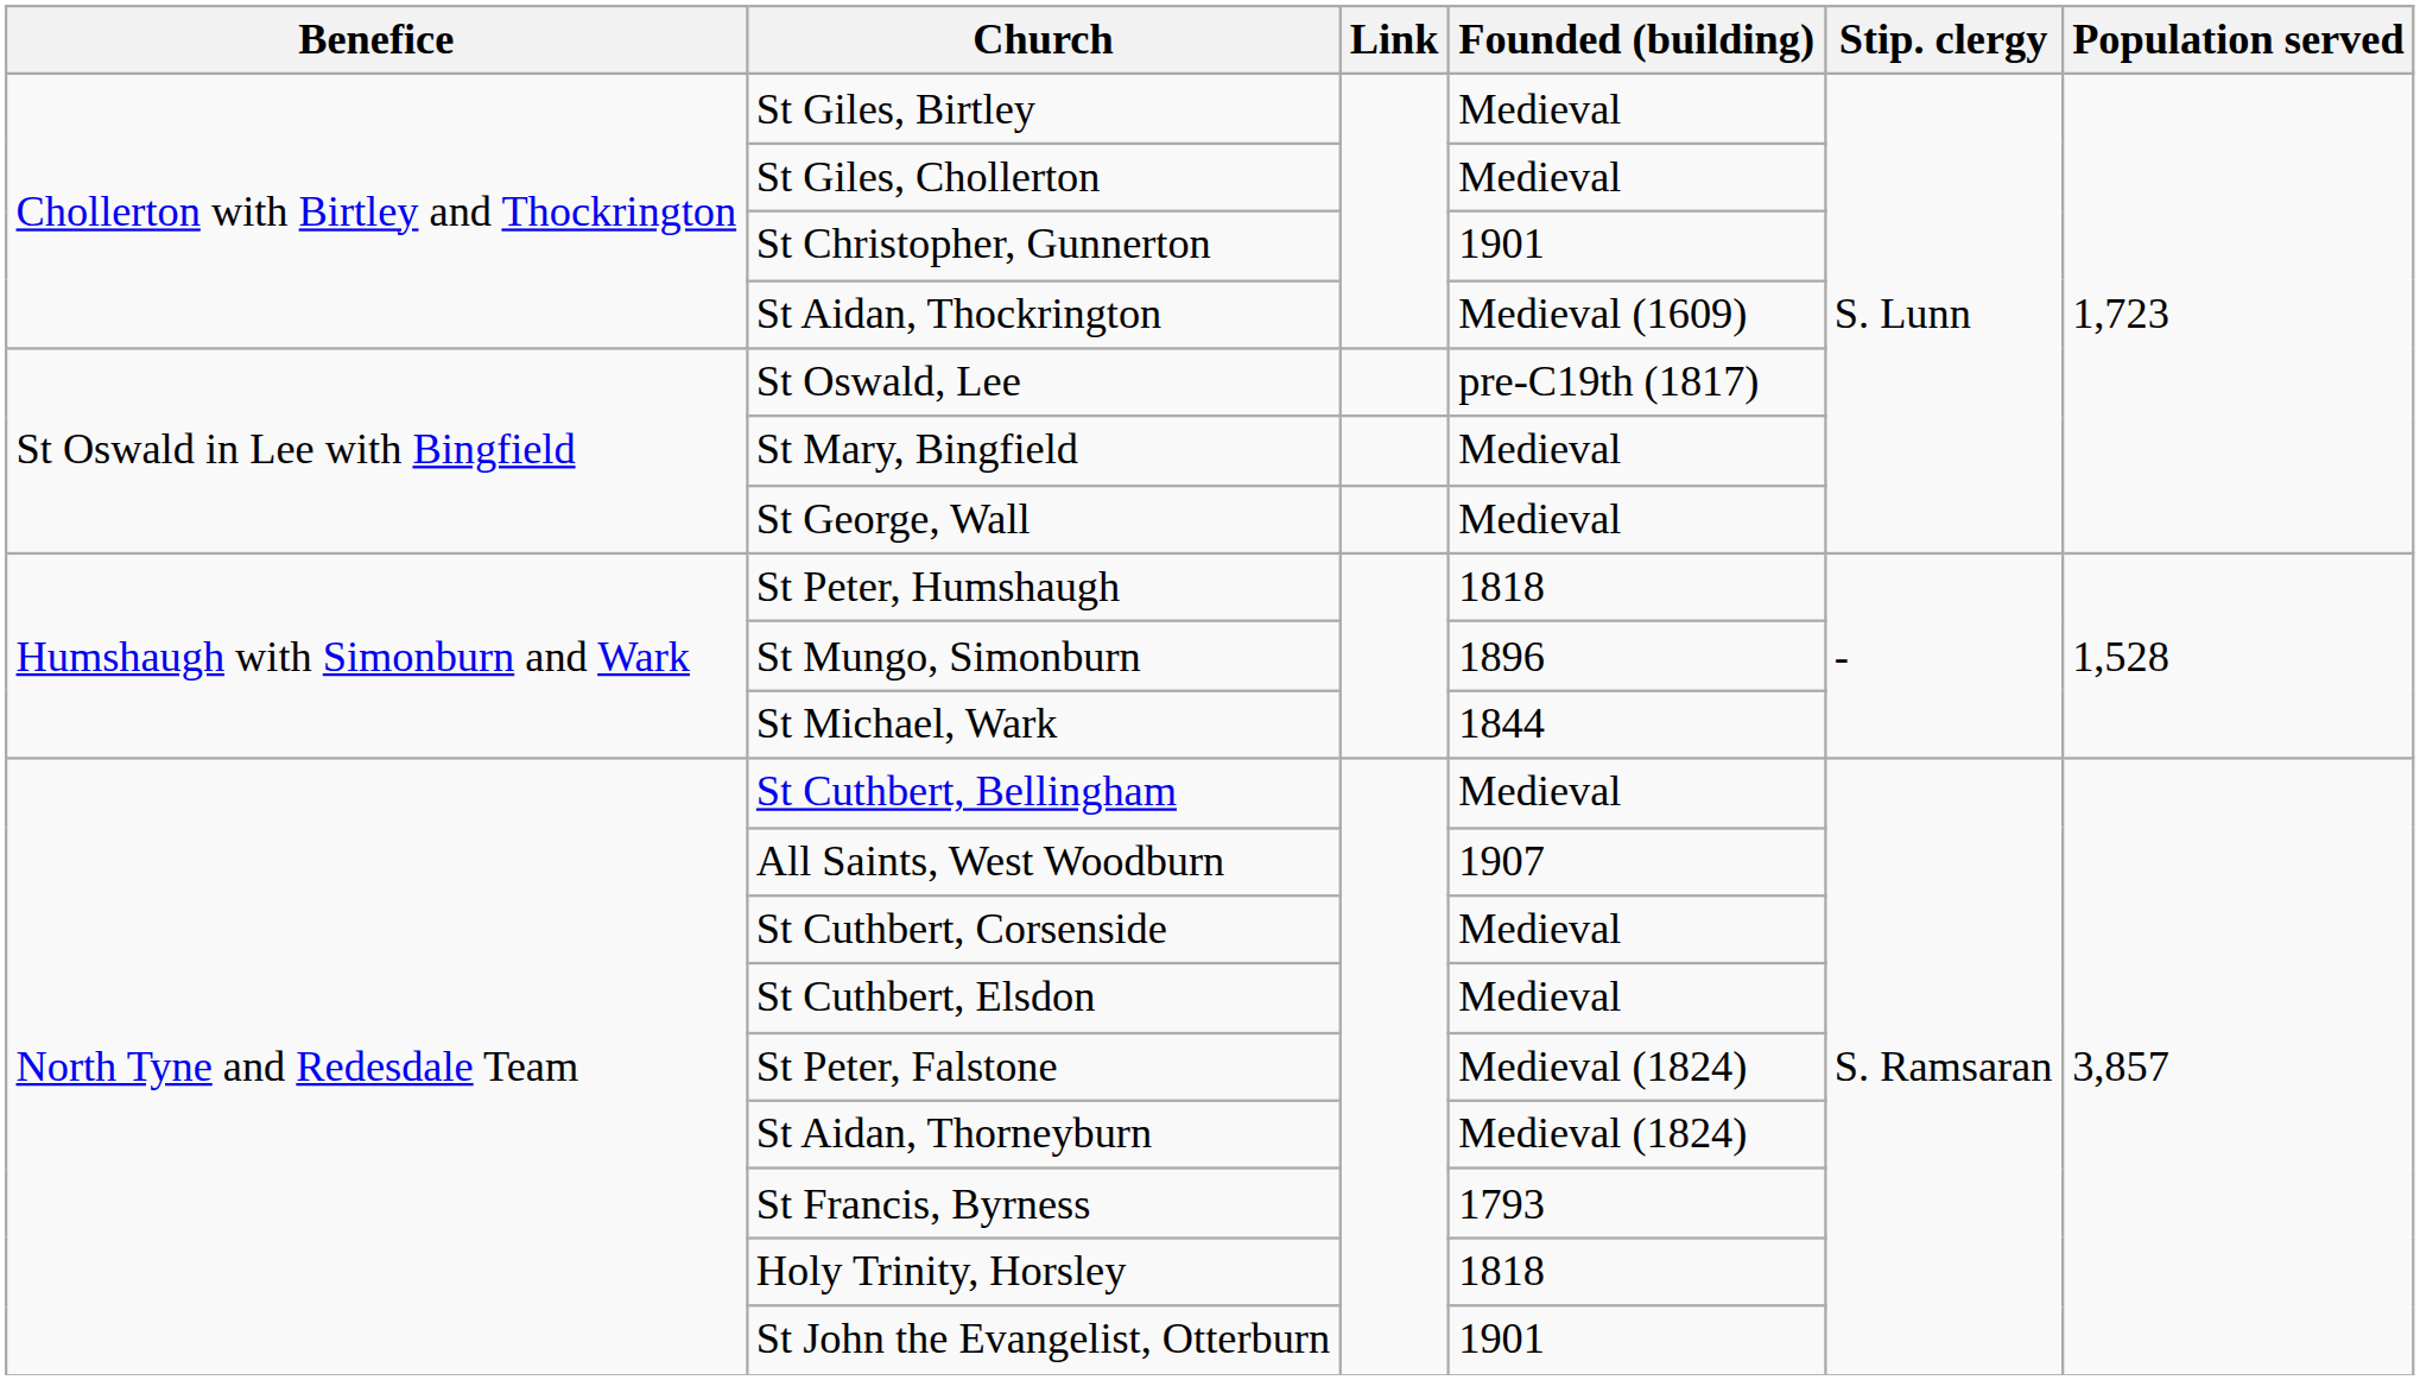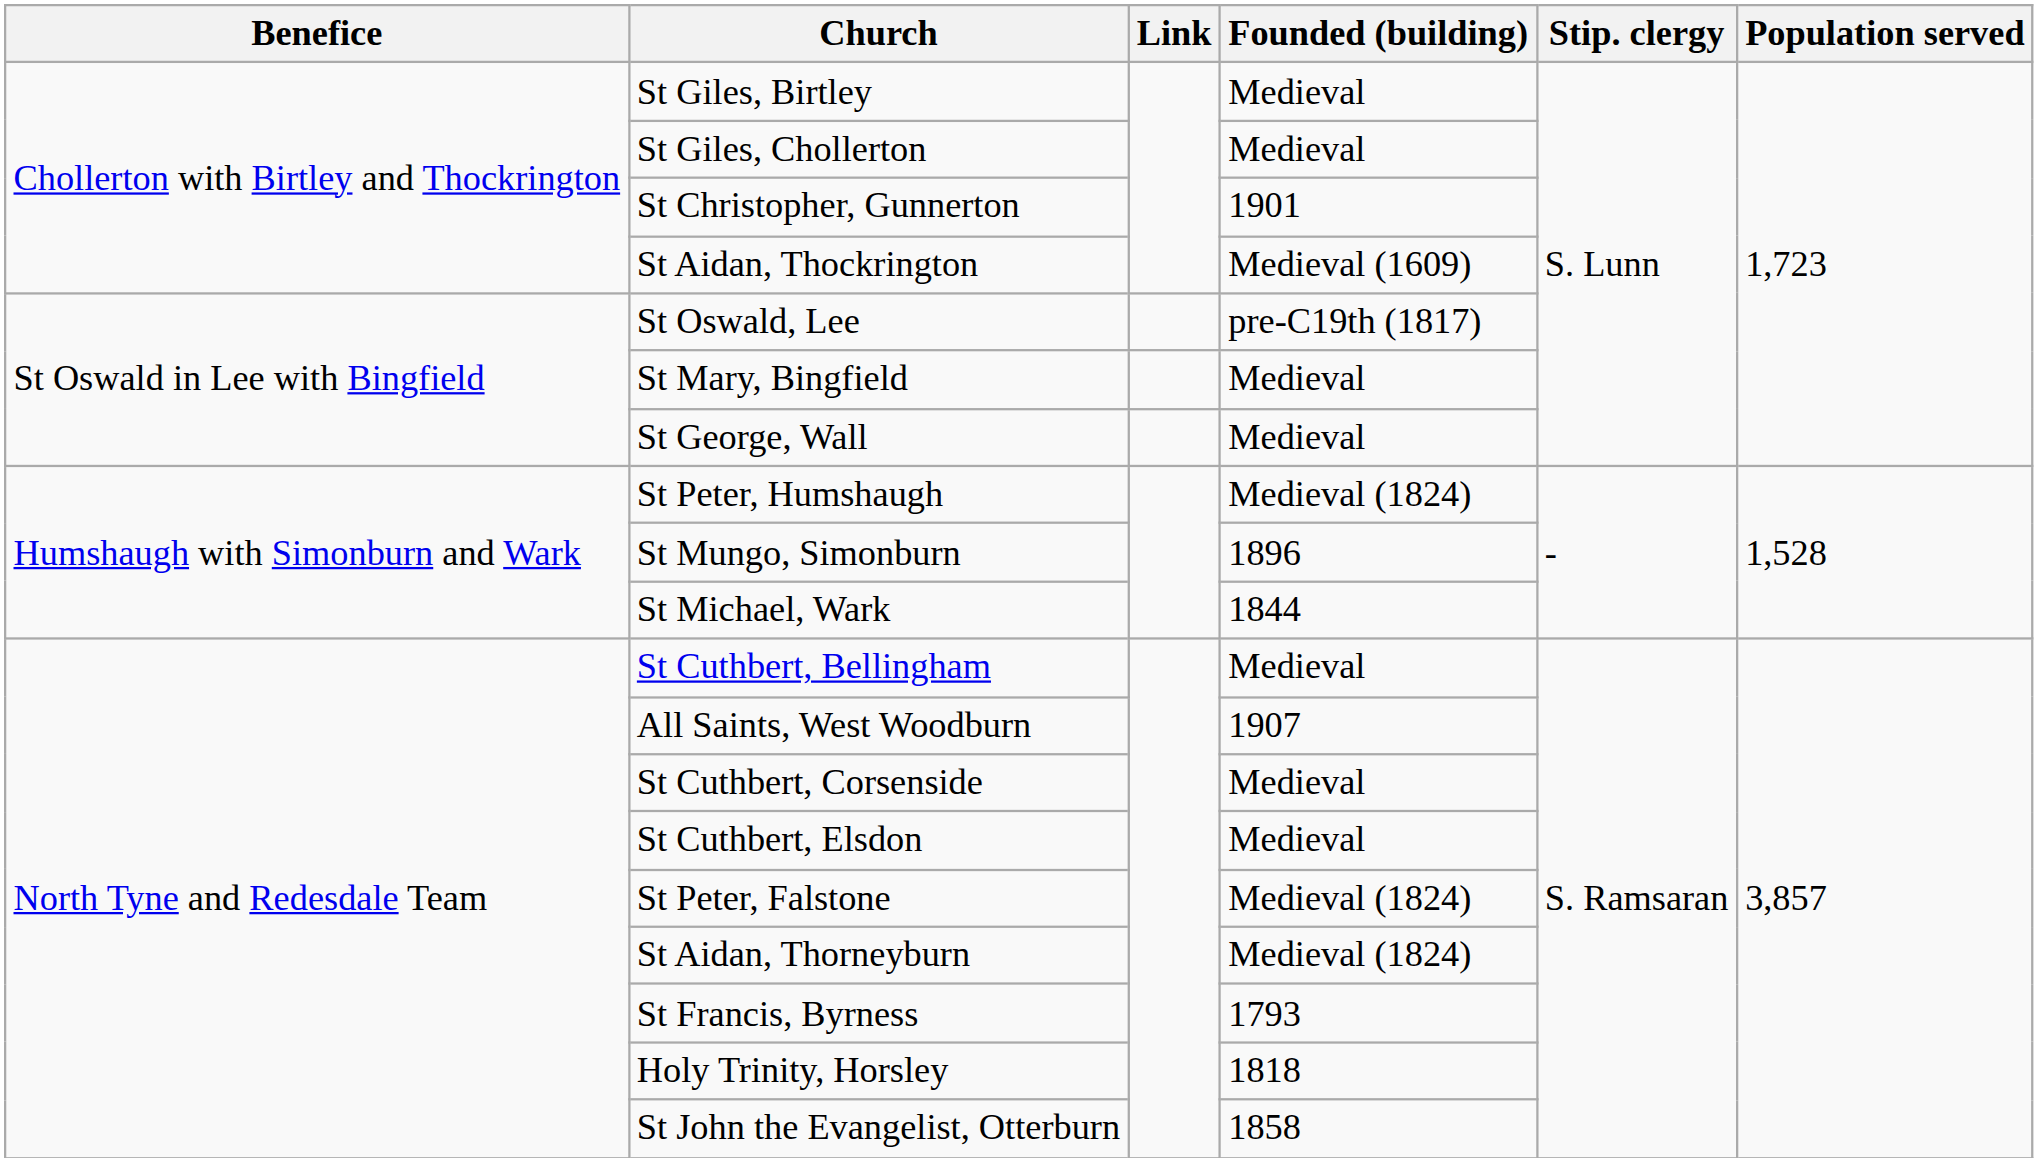St Peter, Humshaugh | Founded (building): 1818 -> Medieval (1824)
St John the Evangelist, Otterburn | Founded (building): 1901 -> 1858
